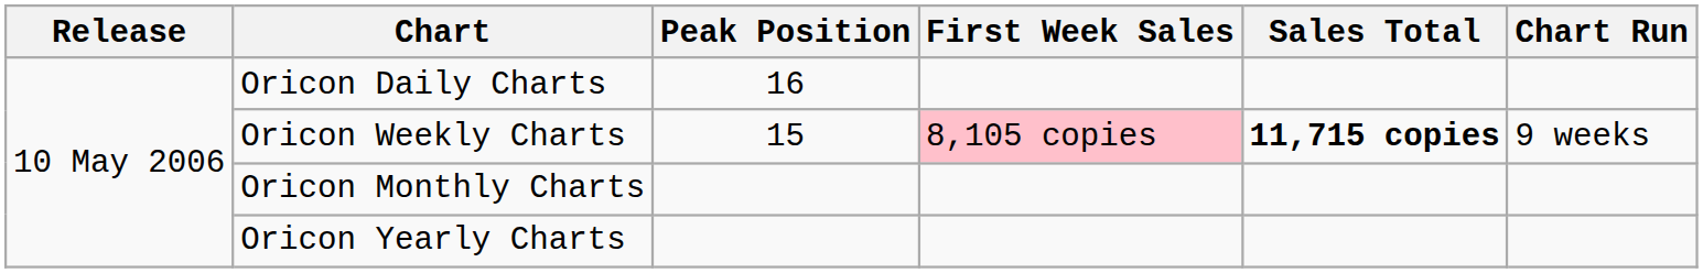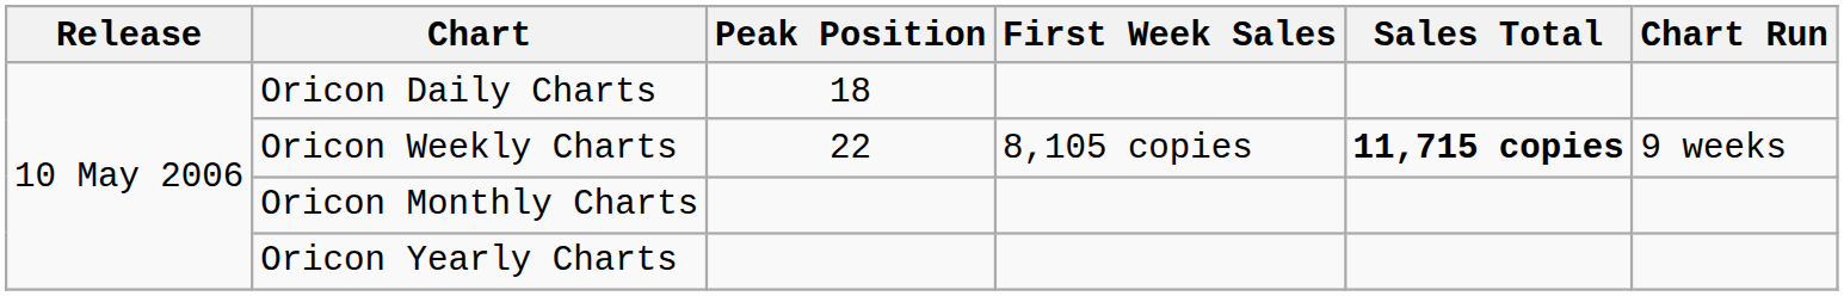Oricon Daily Charts | Peak Position: 16 -> 18
Oricon Weekly Charts | Peak Position: 15 -> 22
Oricon Weekly Charts | First Week Sales: pink background -> no background
